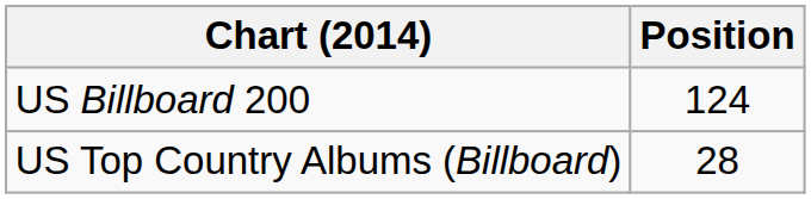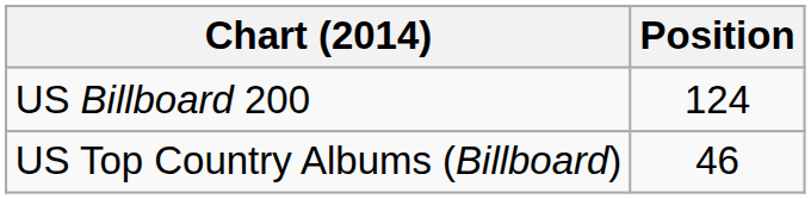US Top Country Albums (Billboard) | Position: 28 -> 46
